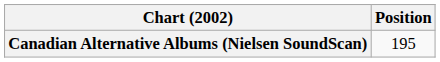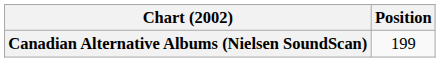Canadian Alternative Albums (Nielsen SoundScan) | Position: 195 -> 199
